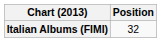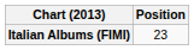Italian Albums (FIMI) | Position: 32 -> 23
